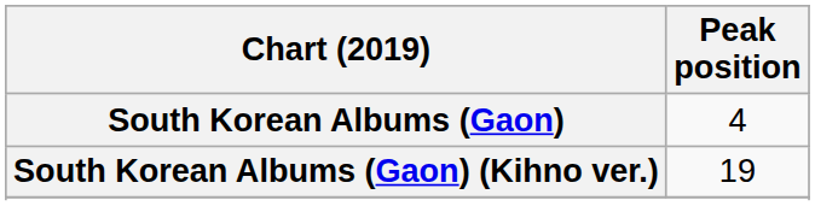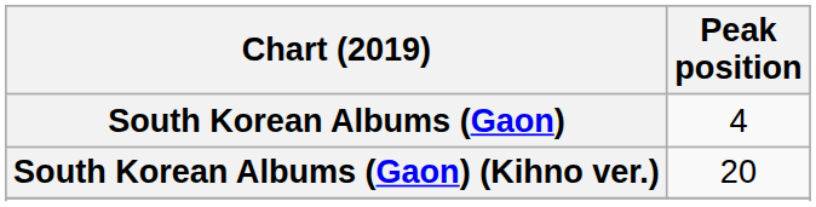South Korean Albums (Gaon) (Kihno ver.) | Peak position: 19 -> 20
